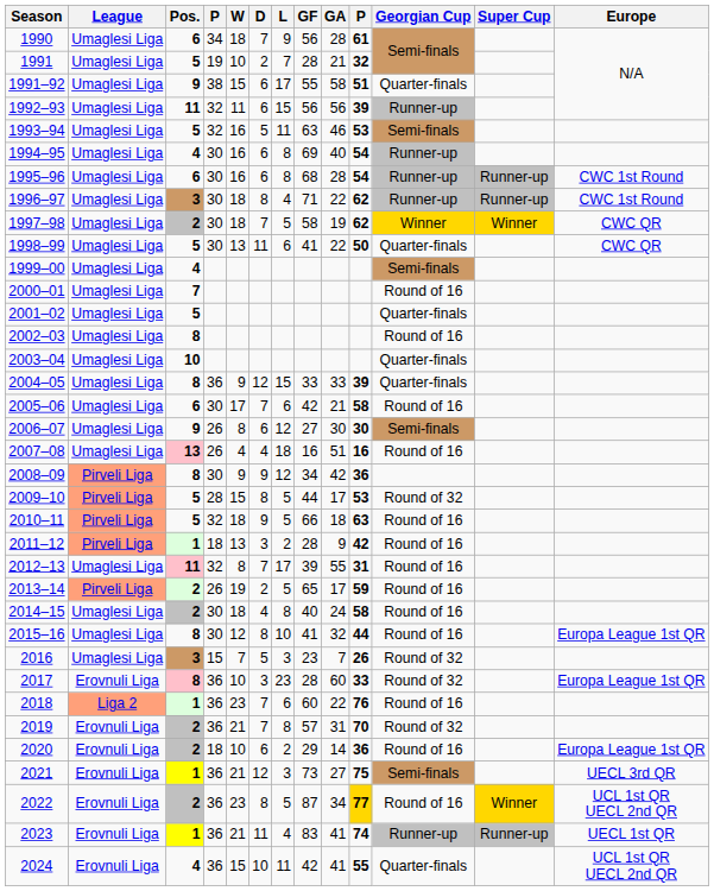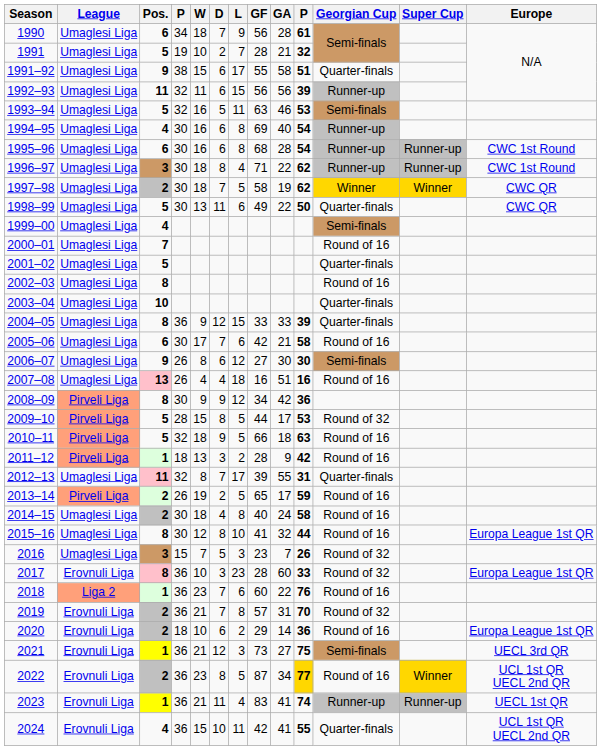1998–99 | GF: 41 -> 49
2012–13 | Georgian Cup: Round of 16 -> Quarter-finals
